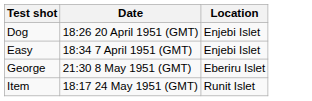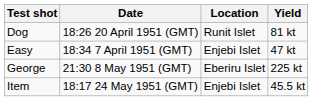+ column: Yield | 81 kt | 47 kt | 225 kt | 45.5 kt
Dog | Location: Enjebi Islet -> Runit Islet
Item | Location: Runit Islet -> Enjebi Islet
